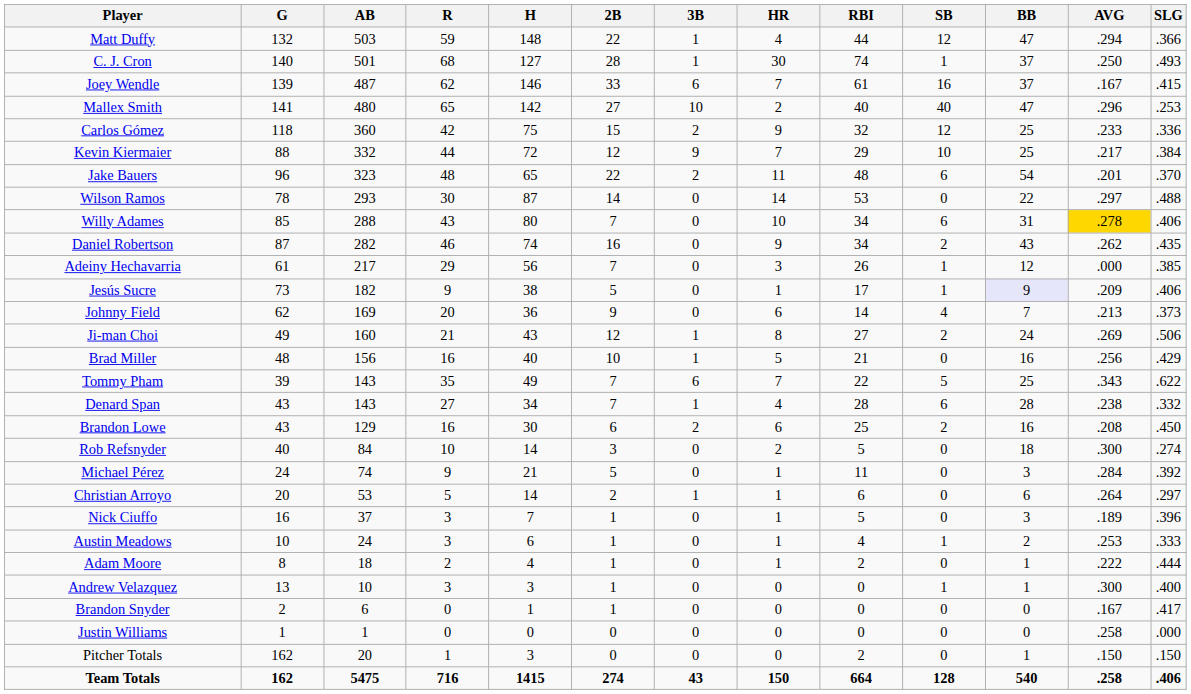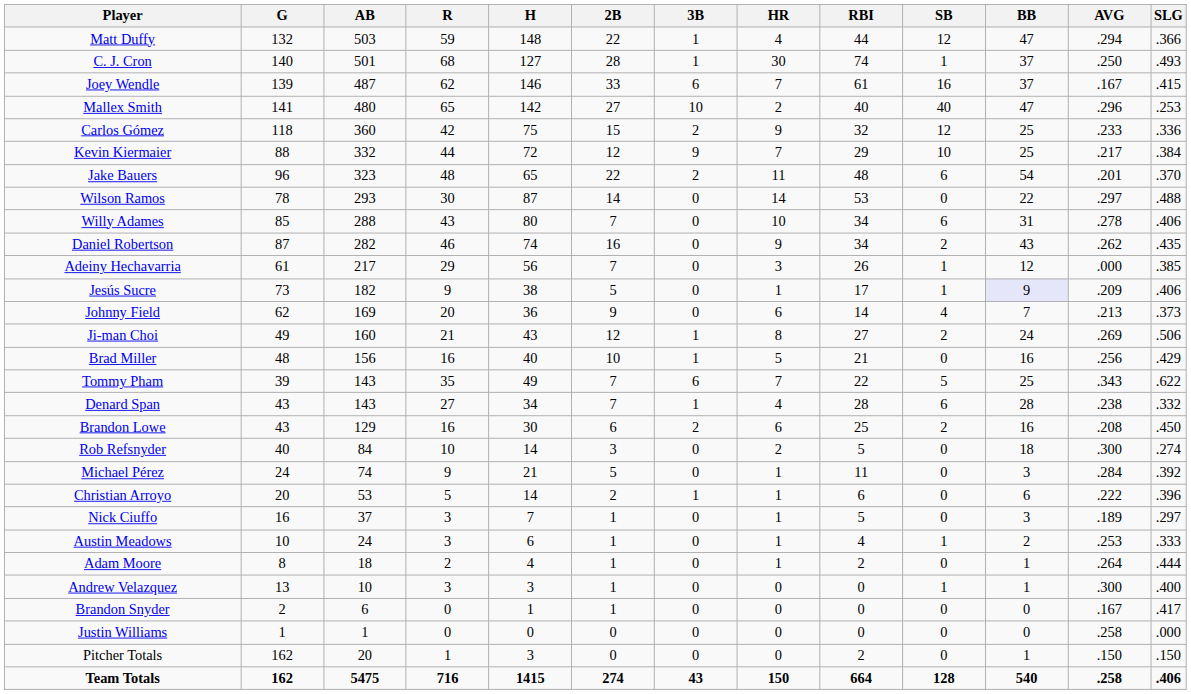Willy Adames | AVG: gold background -> no background
Christian Arroyo | AVG: .264 -> .222
Christian Arroyo | SLG: .297 -> .396
Nick Ciuffo | SLG: .396 -> .297
Adam Moore | AVG: .222 -> .264
